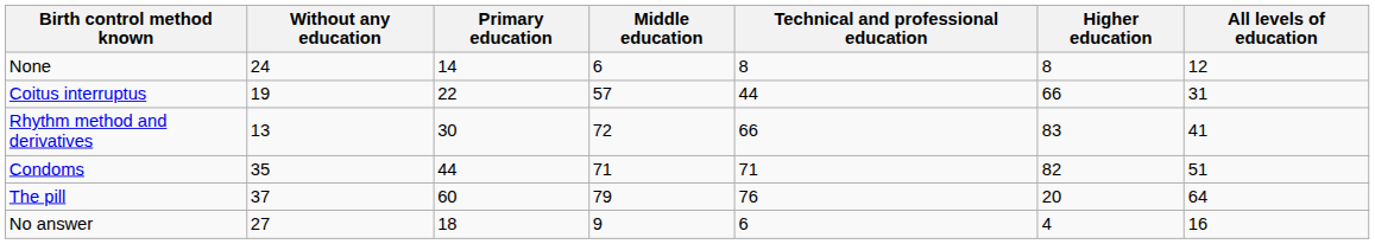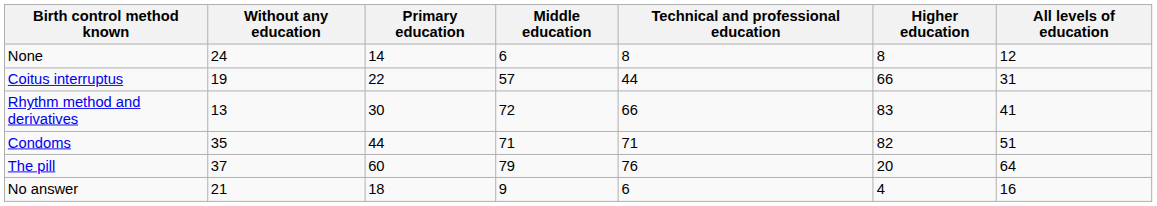No answer | Without any education: 27 -> 21
